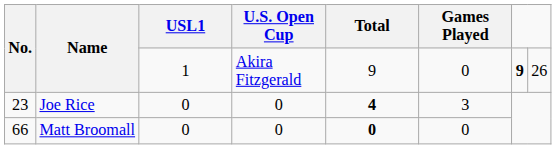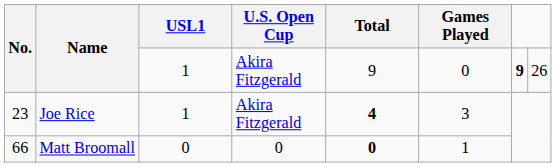Joe Rice | USL1: 0 -> 1
Joe Rice | U.S. Open Cup: 0 -> Akira Fitzgerald
Matt Broomall | Games Played: 0 -> 1
